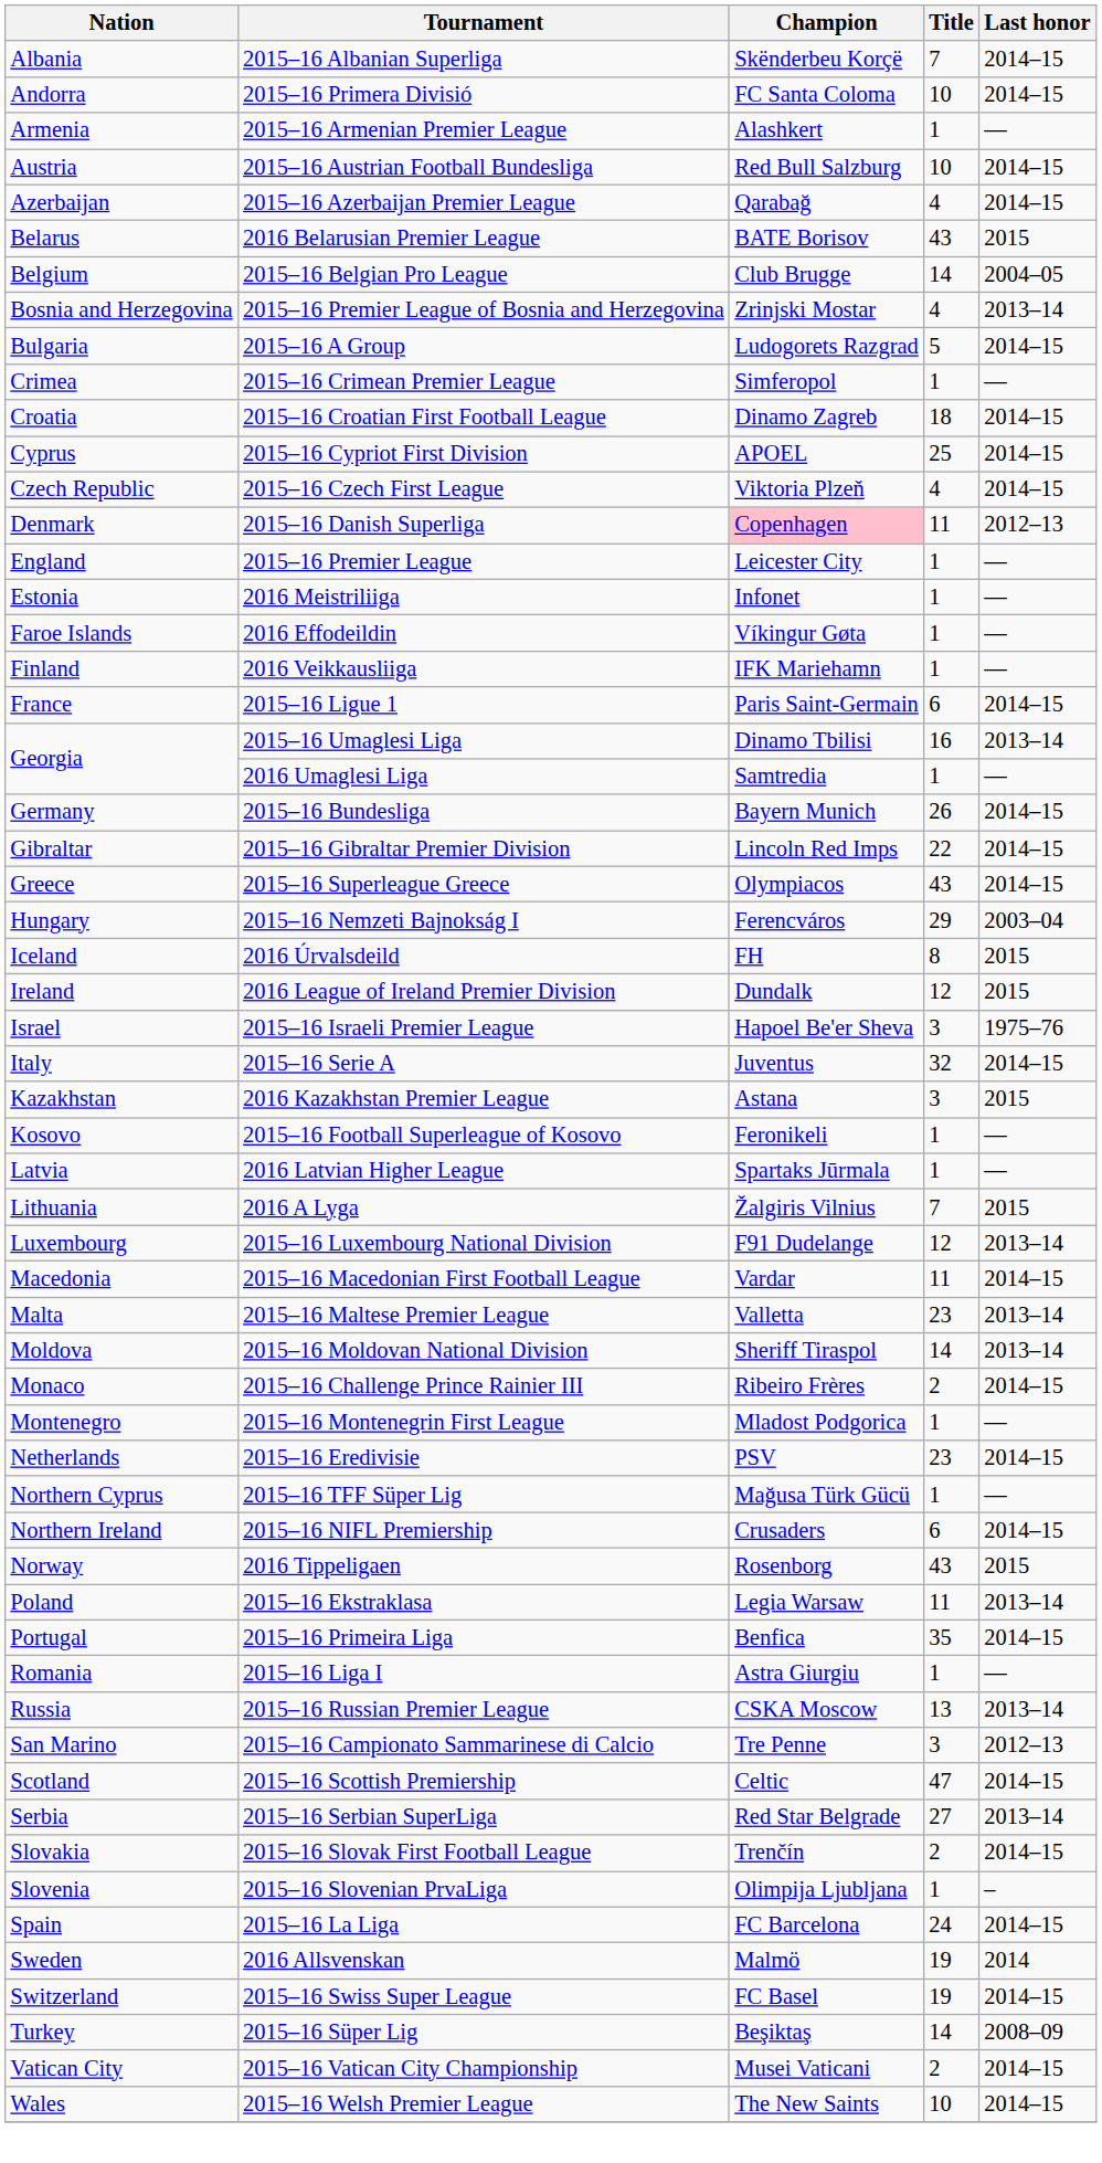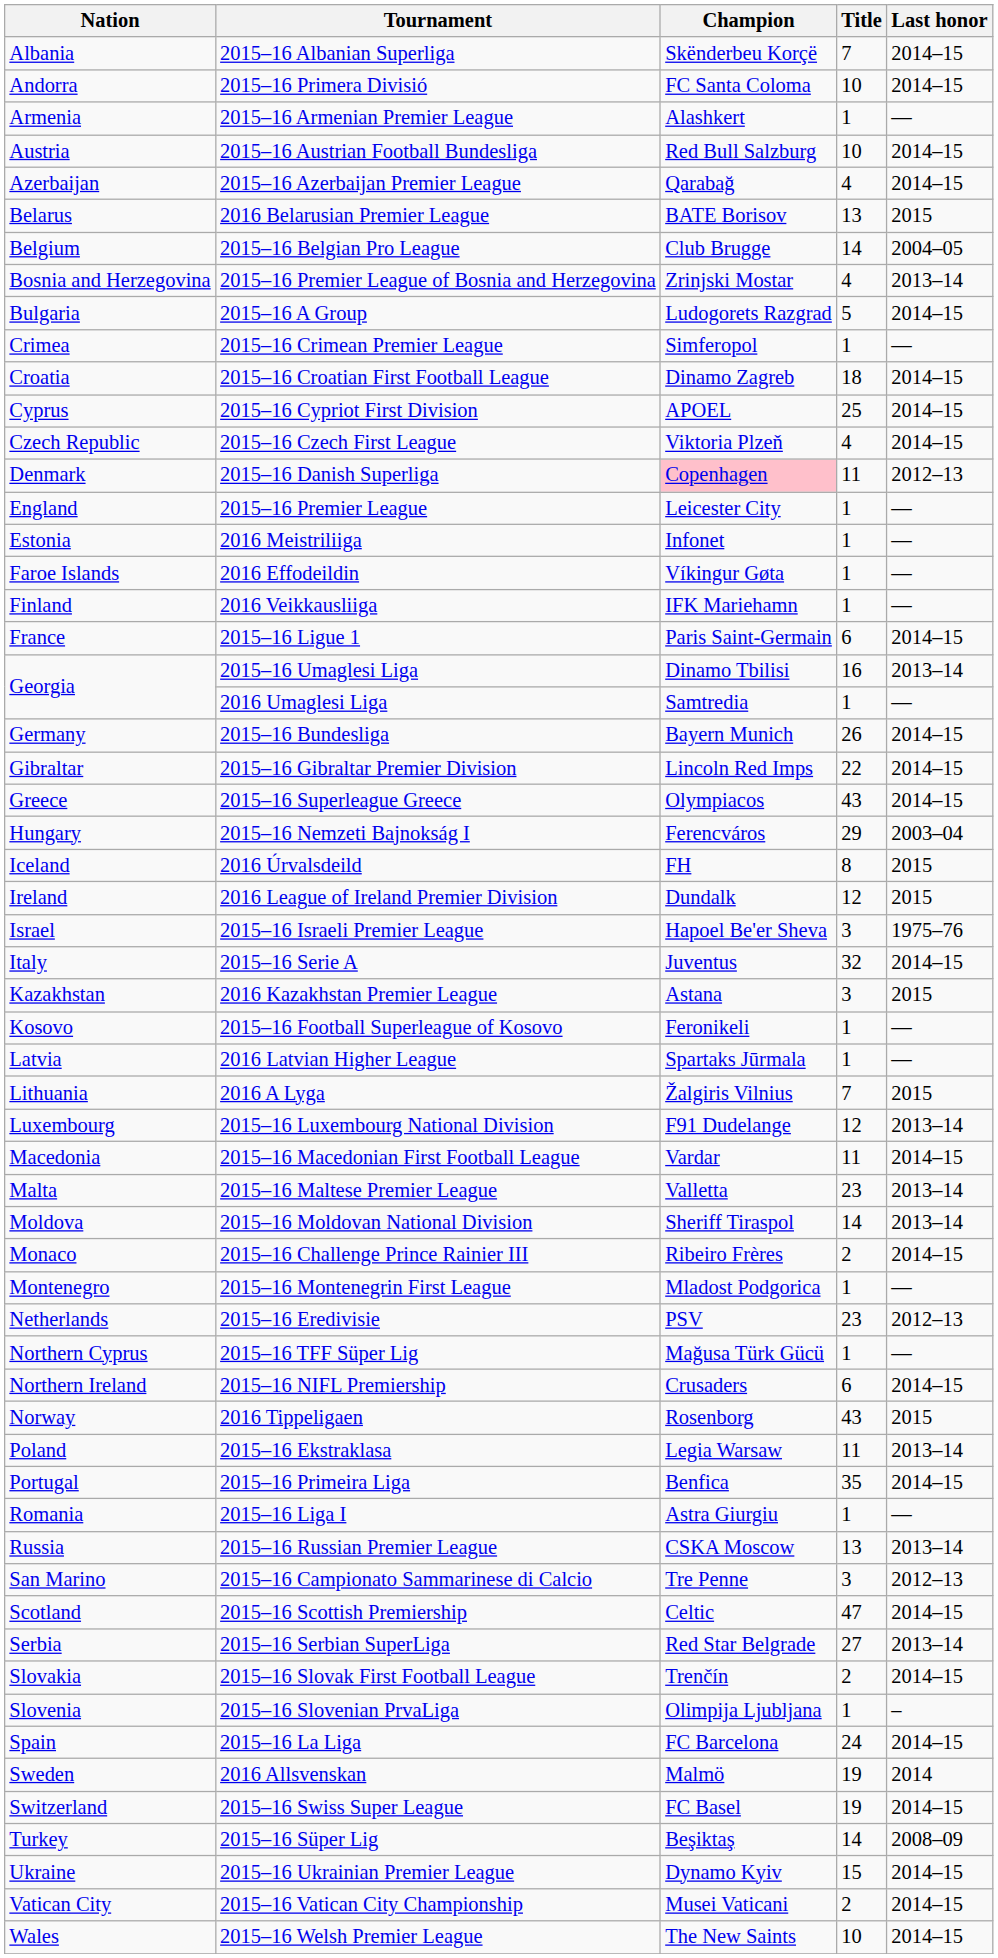2016 Belarusian Premier League | Title: 43 -> 13
2015–16 Eredivisie | Last honor: 2014–15 -> 2012–13
+ row: Ukraine | 2015–16 Ukrainian Premier League | Dynamo Kyiv | 15 | 2014–15
